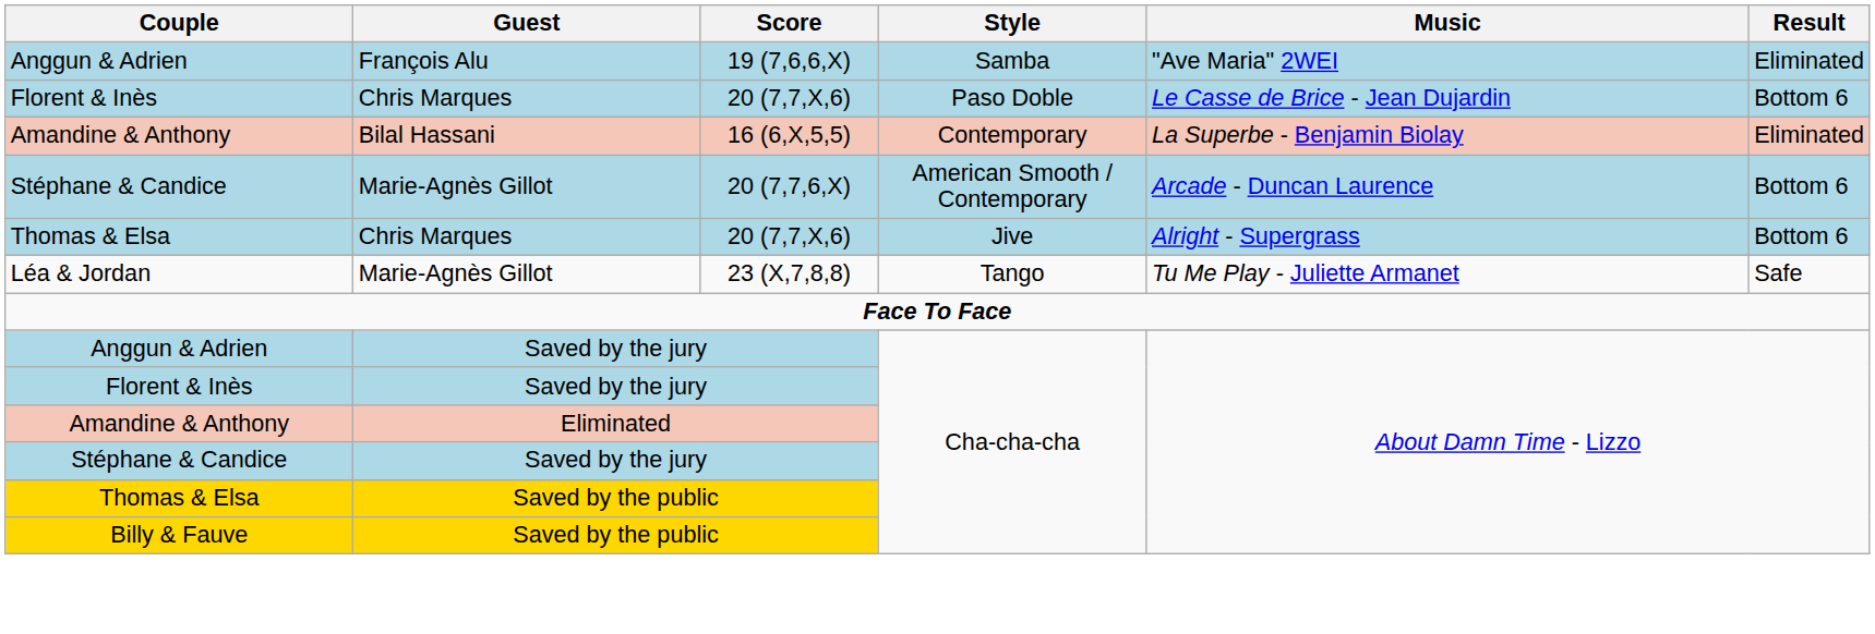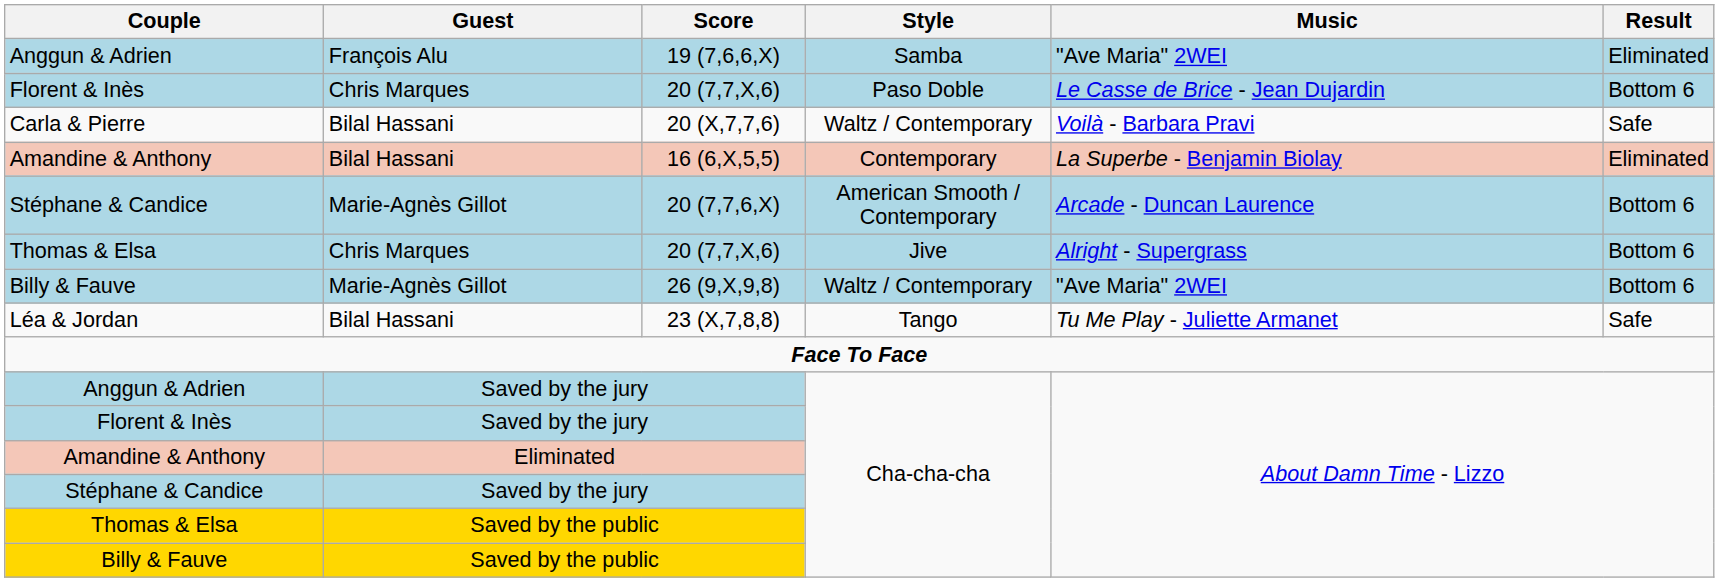+ row: Carla & Pierre | Bilal Hassani | 20 (X,7,7,6) | Waltz / Contemporary | Voilà - Barbara Pravi | Safe
+ row: Billy & Fauve | Marie-Agnès Gillot | 26 (9,X,9,8) | Waltz / Contemporary | "Ave Maria" 2WEI | Bottom 6
23 (X,7,8,8) | Guest: Marie-Agnès Gillot -> Bilal Hassani
